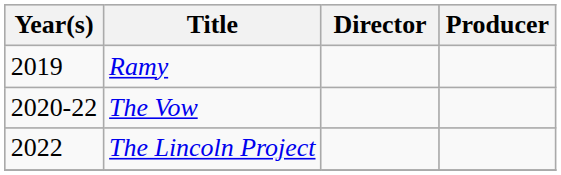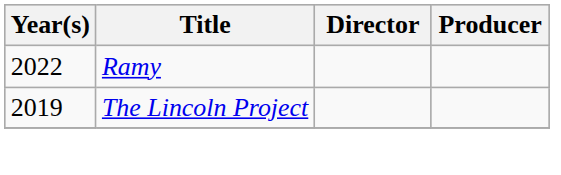Ramy | Year(s): 2019 -> 2022
- row: 2020-22 | The Vow
The Lincoln Project | Year(s): 2022 -> 2019
